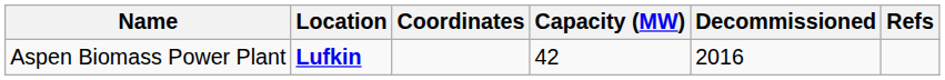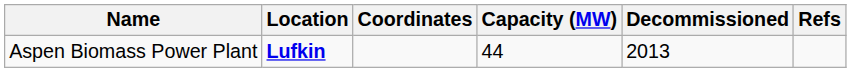Aspen Biomass Power Plant | Capacity (MW): 42 -> 44
Aspen Biomass Power Plant | Decommissioned: 2016 -> 2013
